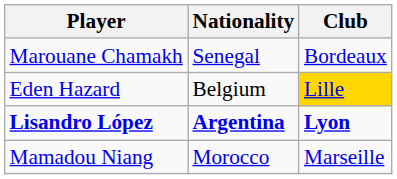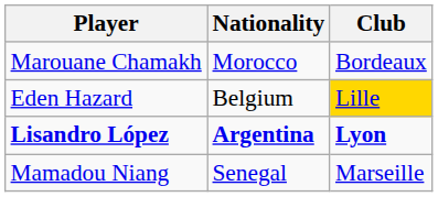Marouane Chamakh | Nationality: Senegal -> Morocco
Mamadou Niang | Nationality: Morocco -> Senegal
